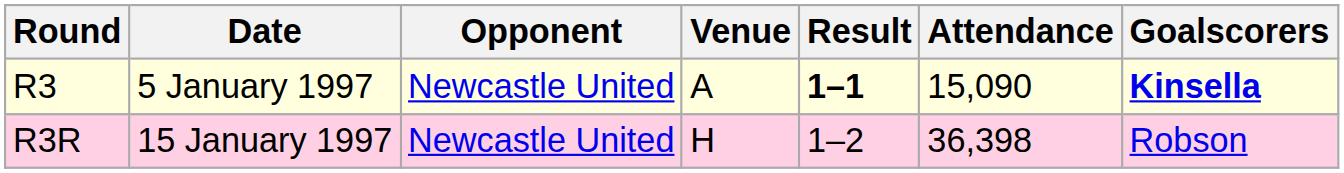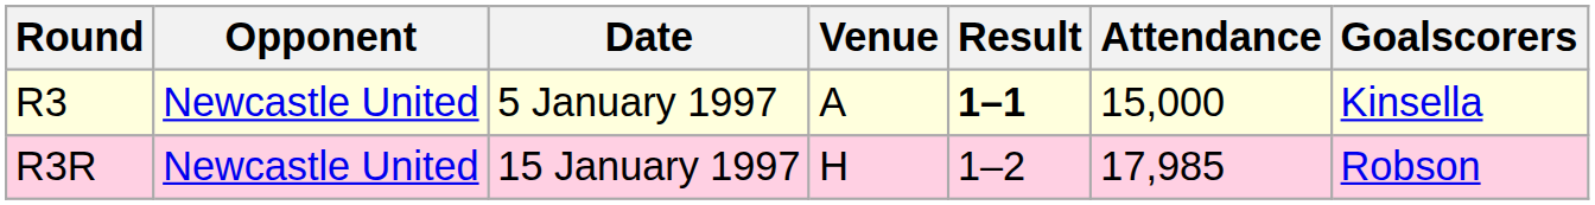columns swapped: Date <-> Opponent
R3 | Attendance: 15,090 -> 15,000
R3 | Goalscorers: bold -> normal
R3R | Attendance: 36,398 -> 17,985
